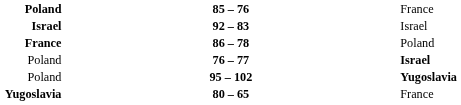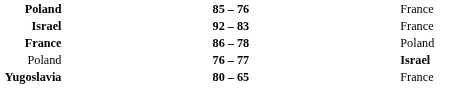92 – 83 | column 3: Israel -> France
- row: Poland | 95 – 102 | Yugoslavia
